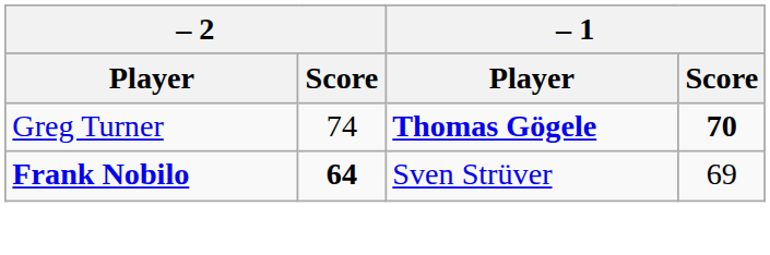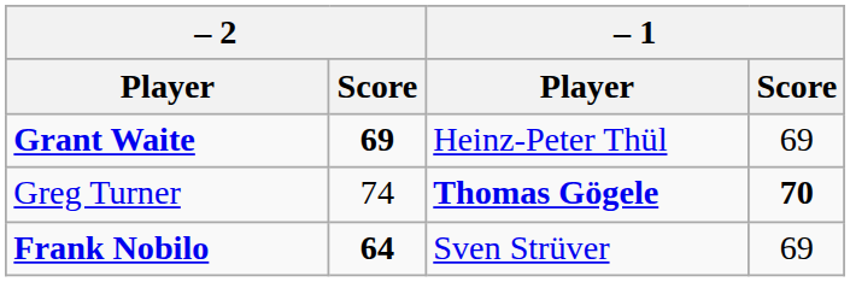+ row: Grant Waite | 69 | Heinz-Peter Thül | 69
